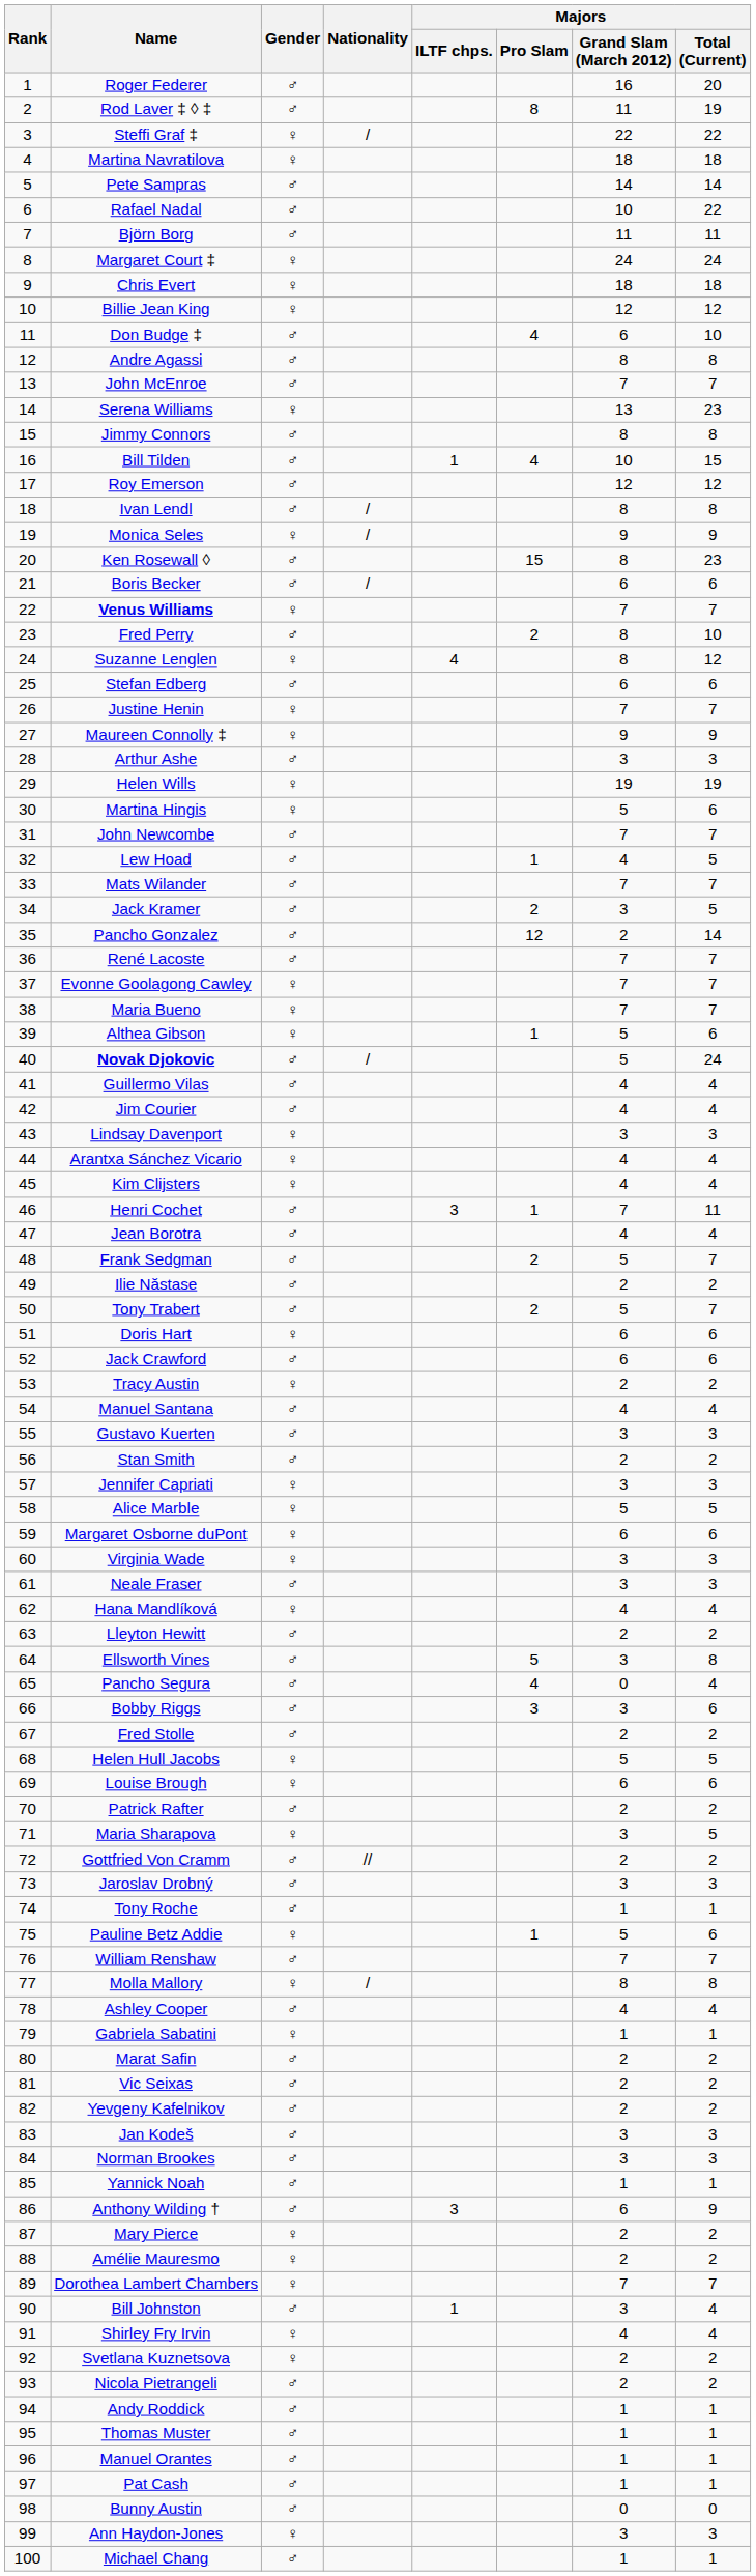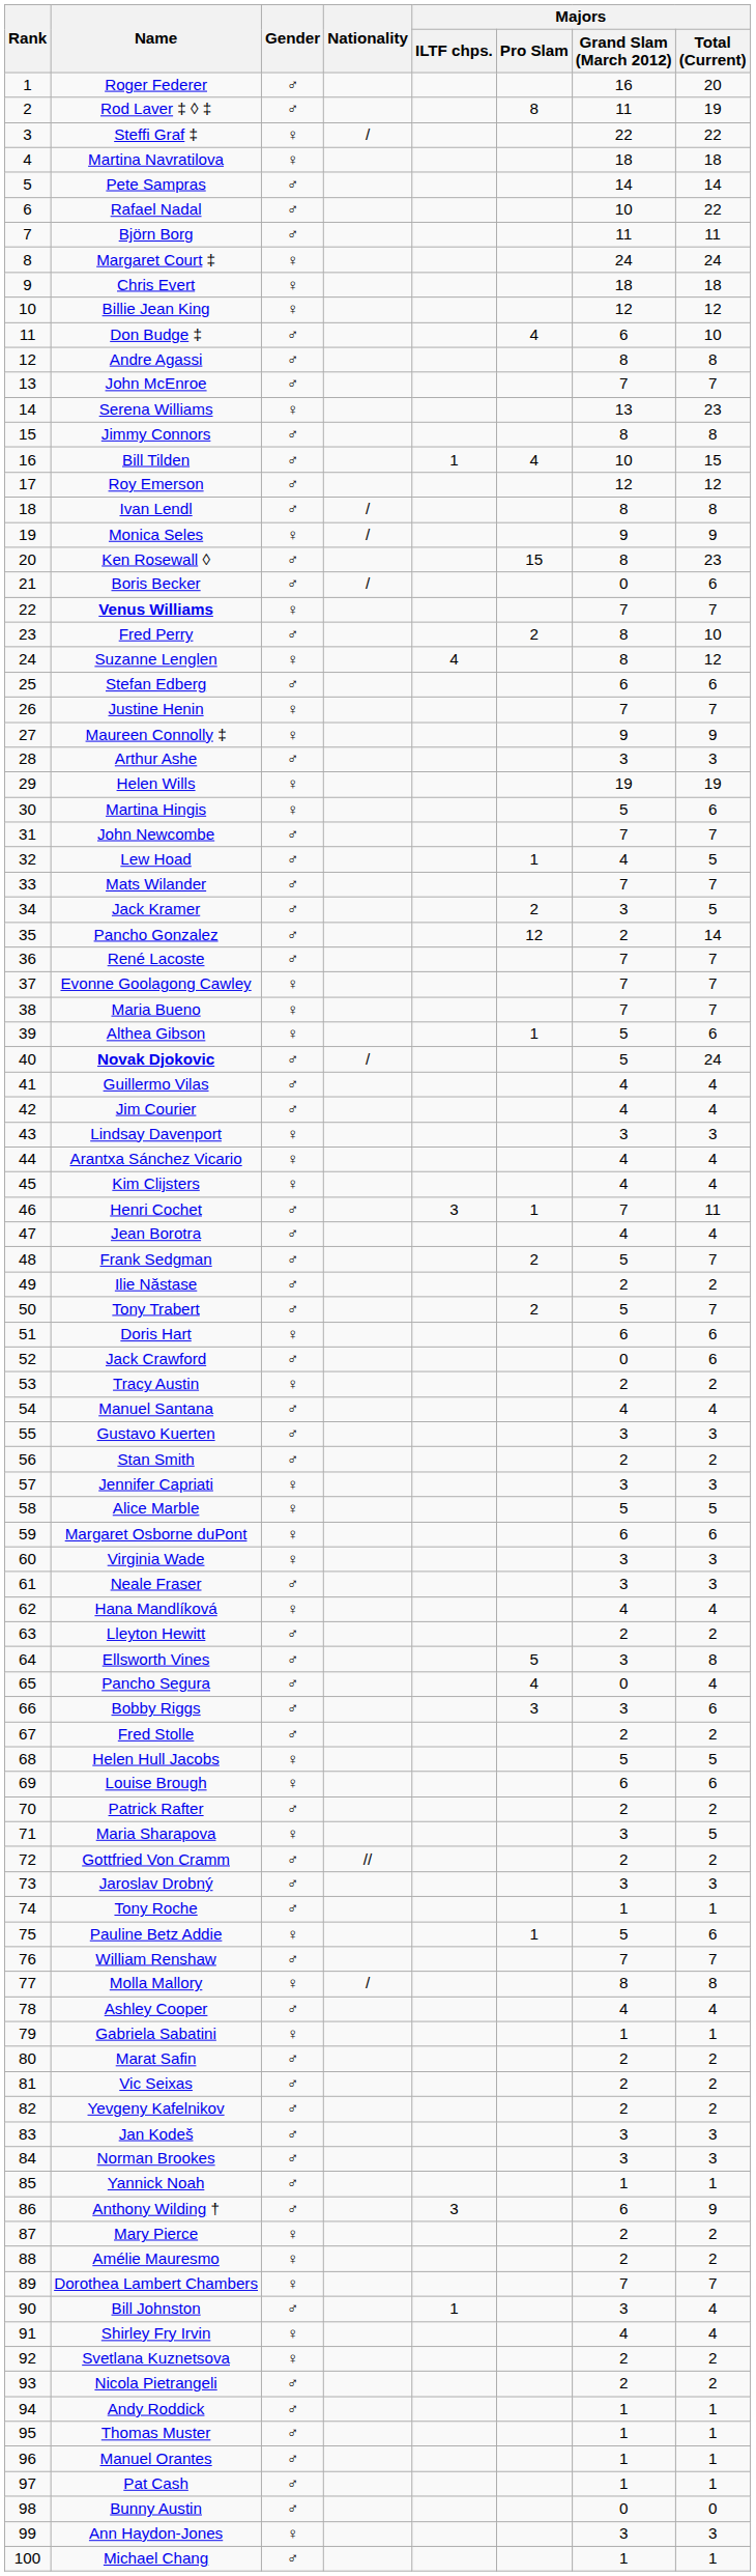Boris Becker | Majors / Grand Slam (March 2012): 6 -> 0
Jack Crawford | Majors / Grand Slam (March 2012): 6 -> 0
